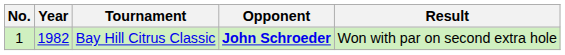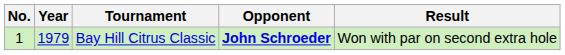Bay Hill Citrus Classic | Year: 1982 -> 1979
